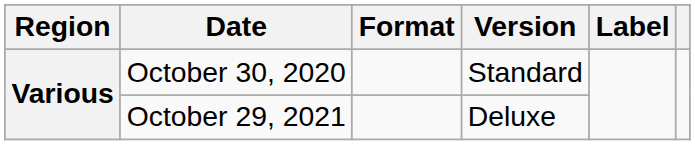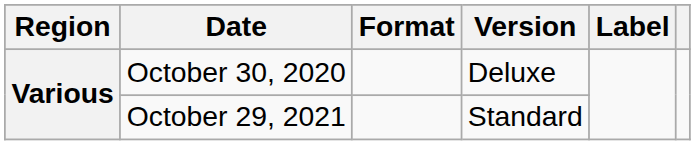October 30, 2020 | Version: Standard -> Deluxe
October 29, 2021 | Version: Deluxe -> Standard
